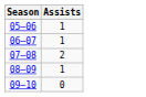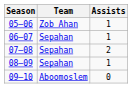+ column: Team | Zob Ahan | Sepahan | Sepahan | Sepahan | Aboomoslem
